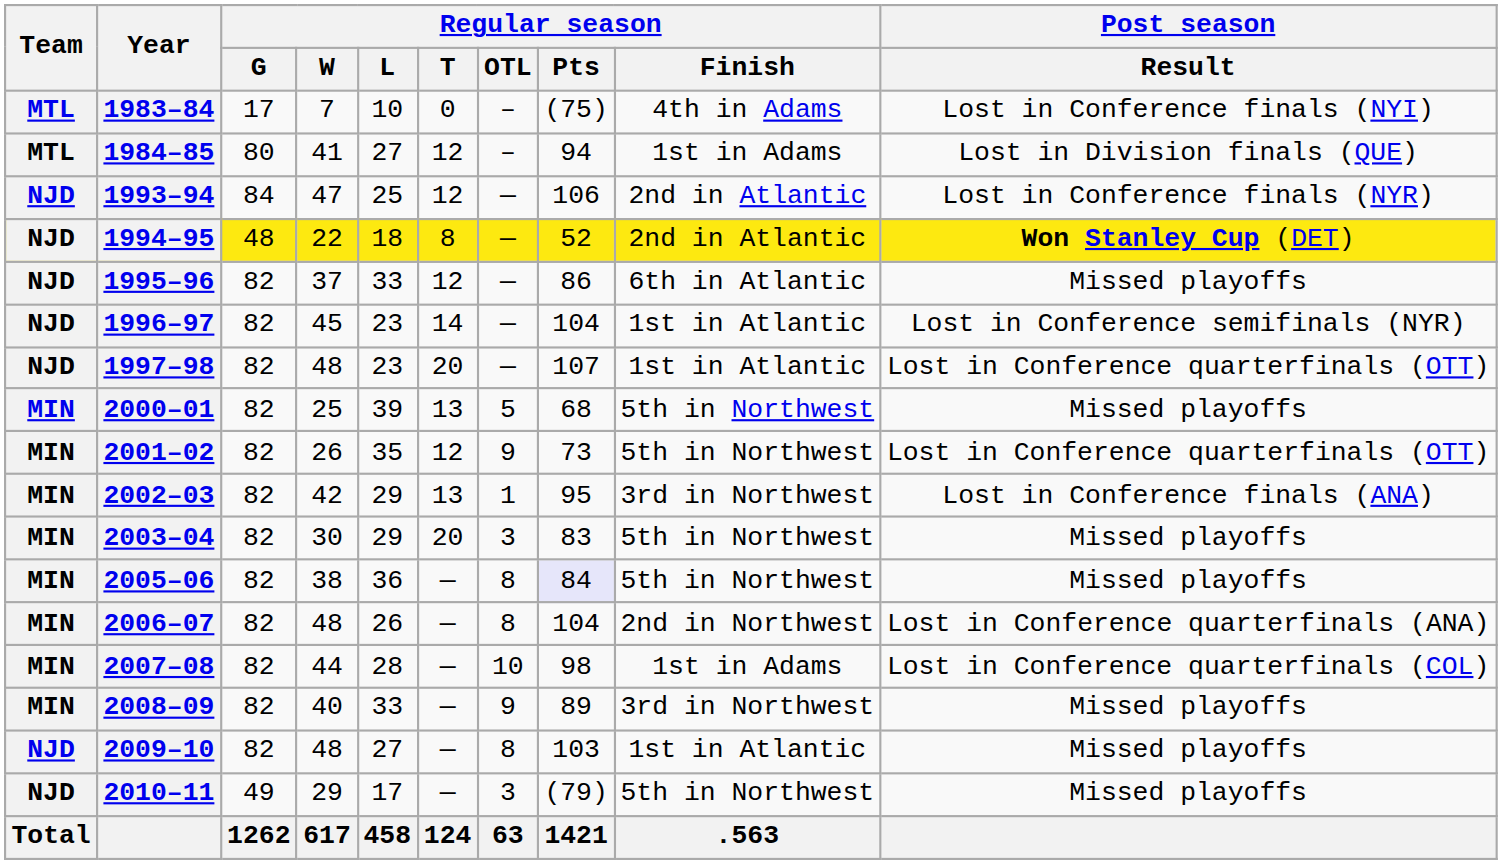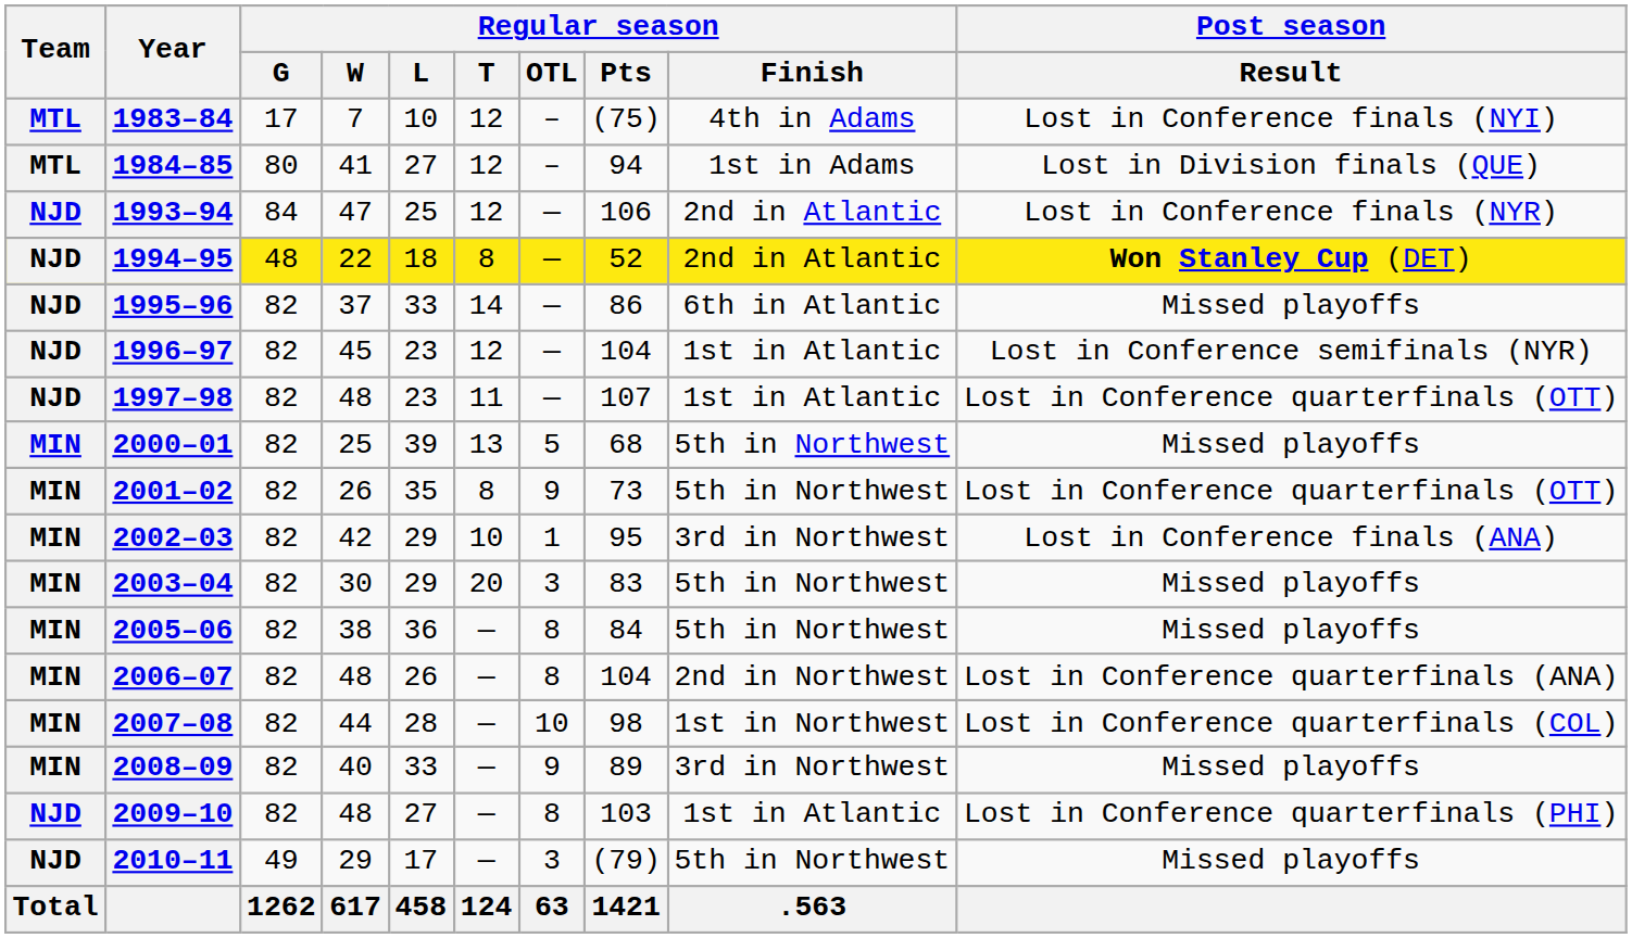1983–84 | Regular season / T: 0 -> 12
1995–96 | Regular season / T: 12 -> 14
1996–97 | Regular season / T: 14 -> 12
1997–98 | Regular season / T: 20 -> 11
2001–02 | Regular season / T: 12 -> 8
2002–03 | Regular season / T: 13 -> 10
2005–06 | Regular season / Pts: lavender background -> no background
2007–08 | Regular season / Finish: 1st in Adams -> 1st in Northwest
2009–10 | Post season / Result: Missed playoffs -> Lost in Conference quarterfinals (PHI)
